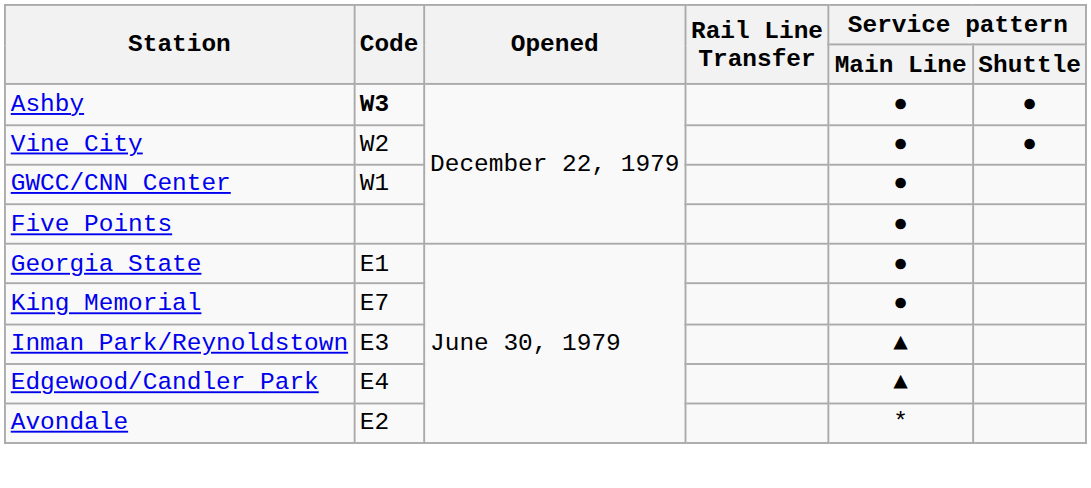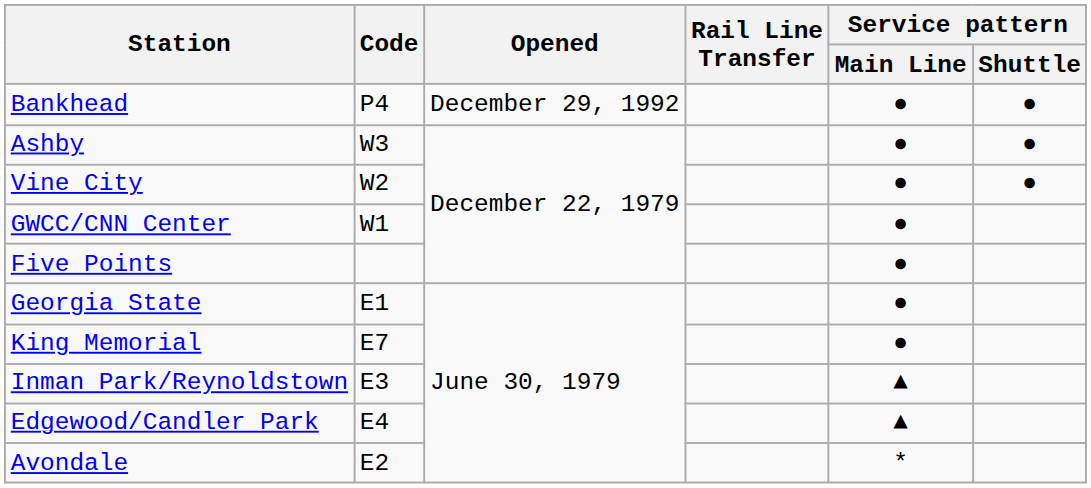+ row: Bankhead | P4 | December 29, 1992 | ● | ●
Ashby | Code: bold -> normal
